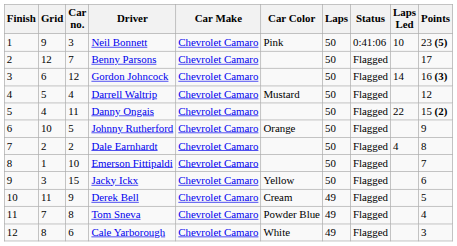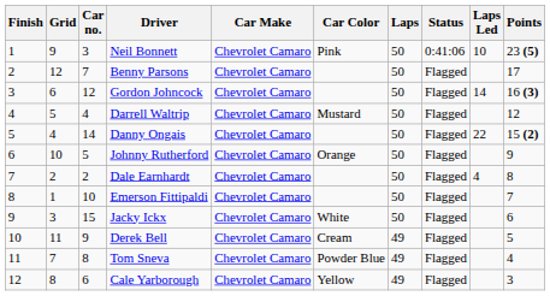Danny Ongais | Car no.: 11 -> 14
Jacky Ickx | Car Color: Yellow -> White
Cale Yarborough | Car Color: White -> Yellow
